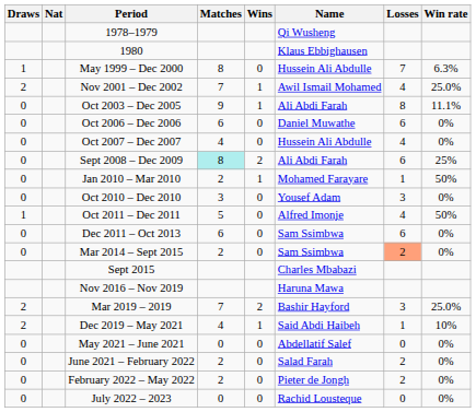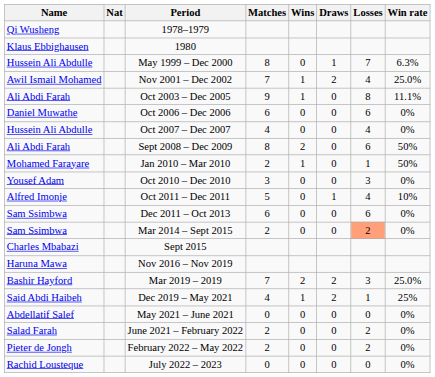columns swapped: Name <-> Draws
Sept 2008 – Dec 2009 | Matches: paleturquoise background -> no background
Sept 2008 – Dec 2009 | Win rate: 25% -> 50%
Oct 2011 – Dec 2011 | Win rate: 50% -> 10%
Dec 2019 – May 2021 | Win rate: 10% -> 25%
